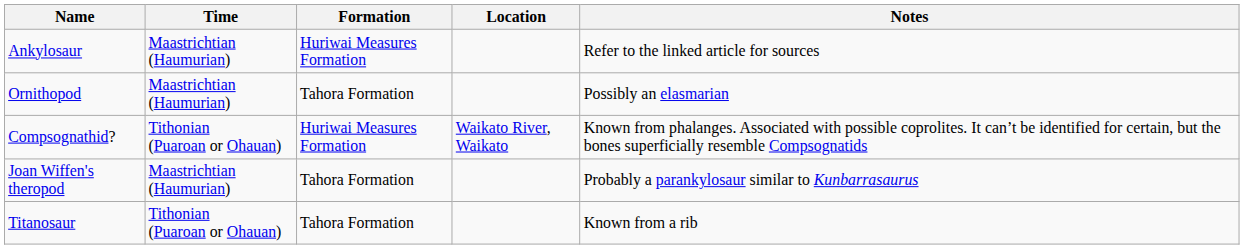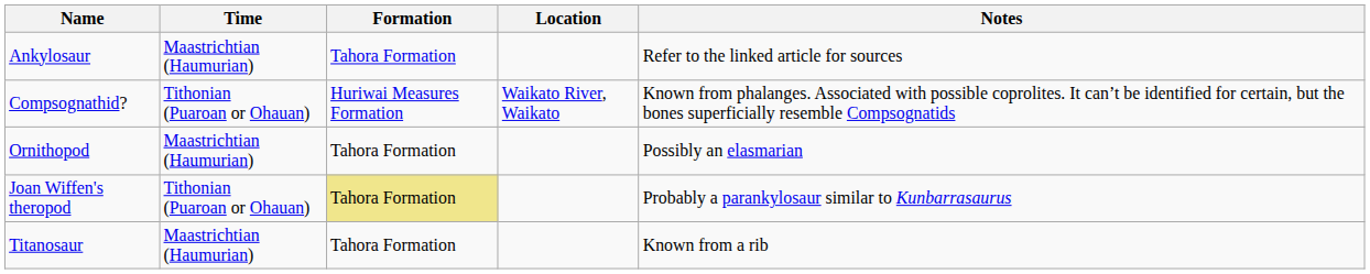Ankylosaur | Formation: Huriwai Measures Formation -> Tahora Formation
rows swapped: Compsognathid? <-> Ornithopod
Joan Wiffen's theropod | Time: Maastrichtian (Haumurian) -> Tithonian (Puaroan or Ohauan)
Joan Wiffen's theropod | Formation: no background -> khaki background
Titanosaur | Time: Tithonian (Puaroan or Ohauan) -> Maastrichtian (Haumurian)
